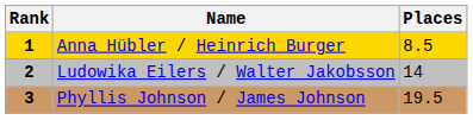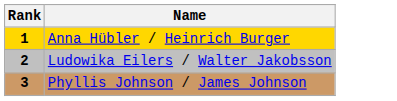- column: Places | 8.5 | 14 | 19.5
